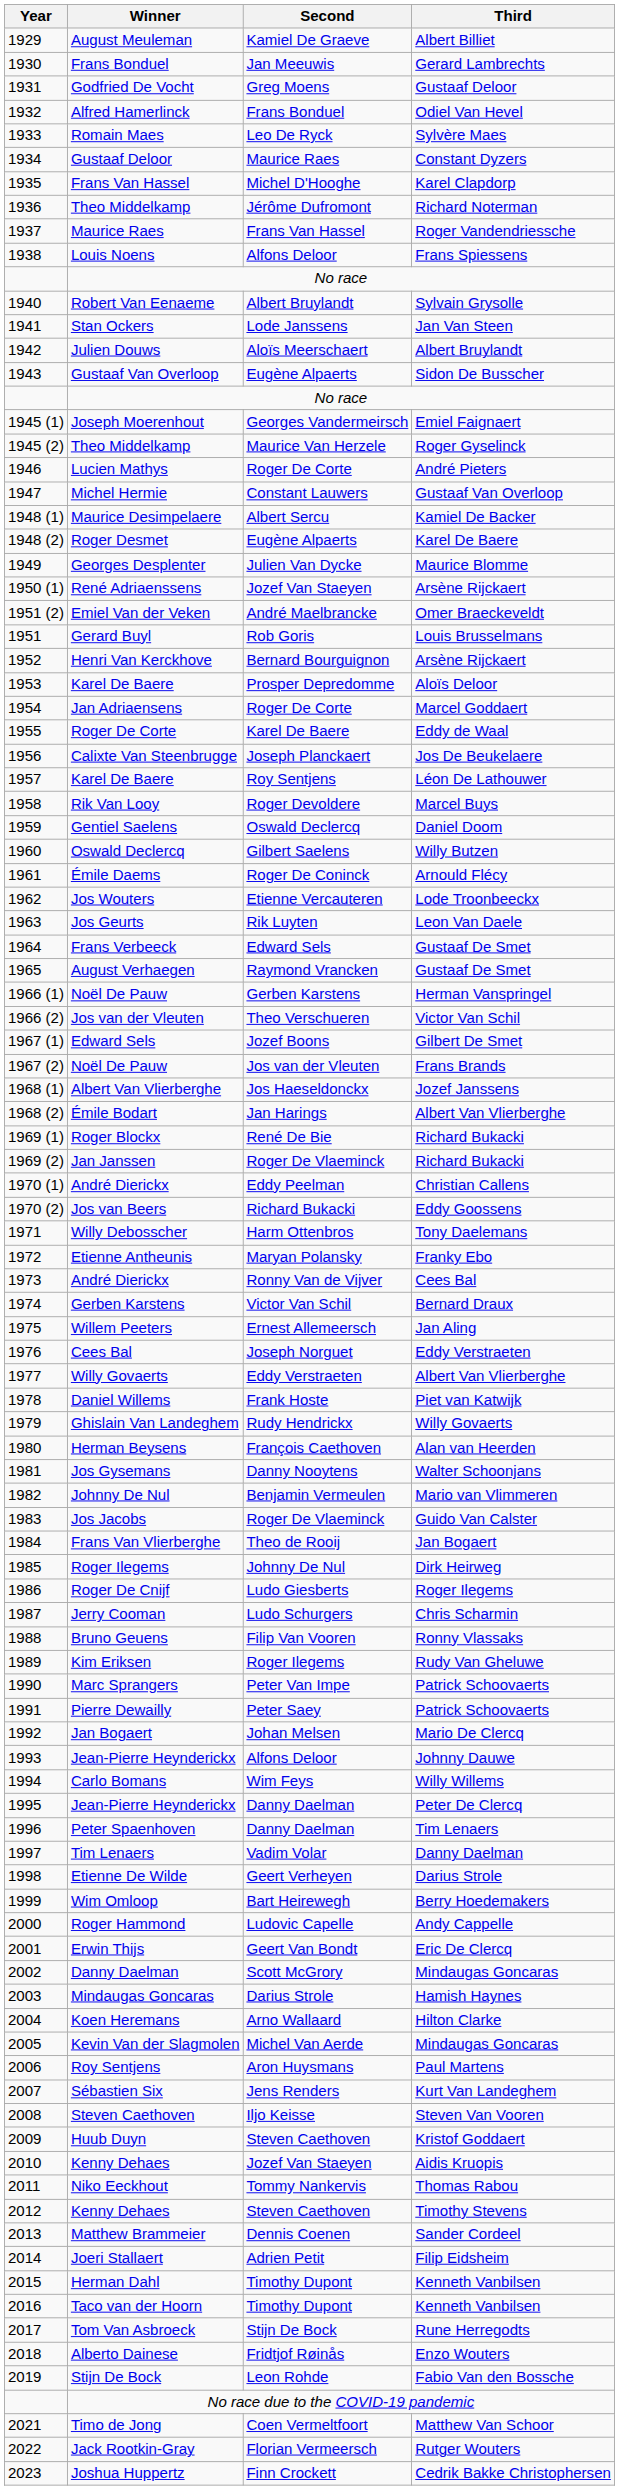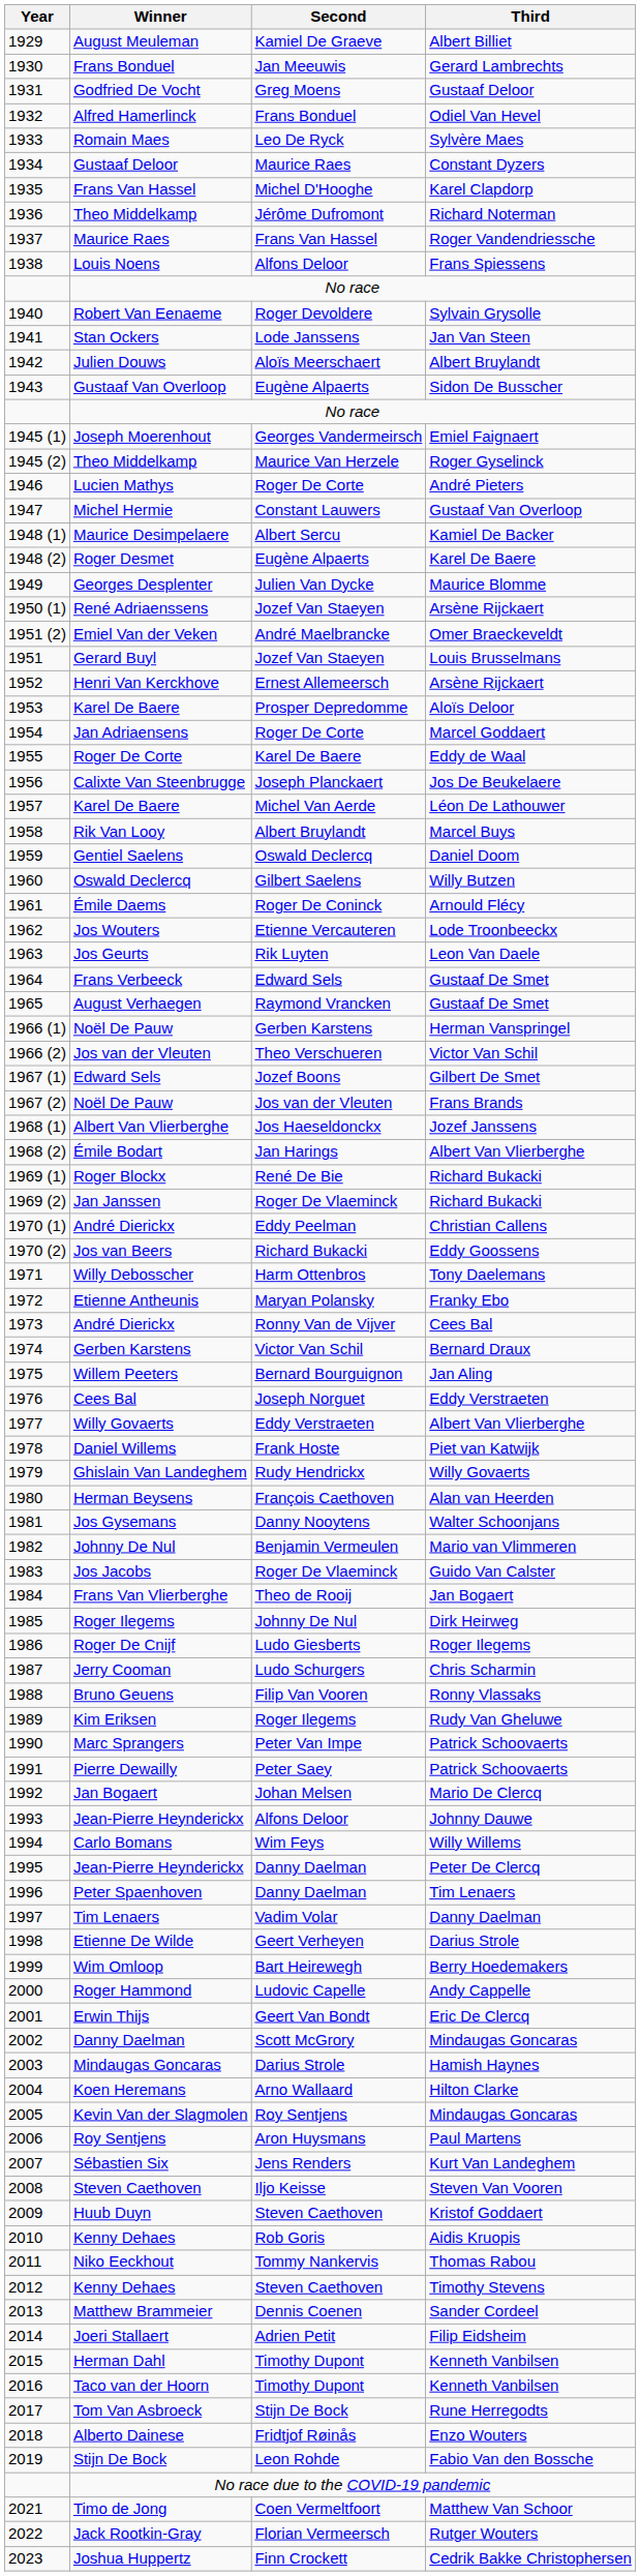Robert Van Eenaeme | Second: Albert Bruylandt -> Roger Devoldere
Gerard Buyl | Second: Rob Goris -> Jozef Van Staeyen
Henri Van Kerckhove | Second: Bernard Bourguignon -> Ernest Allemeersch
Karel De Baere / Léon De Lathouwer | Second: Roy Sentjens -> Michel Van Aerde
Rik Van Looy | Second: Roger Devoldere -> Albert Bruylandt
Willem Peeters | Second: Ernest Allemeersch -> Bernard Bourguignon
Kevin Van der Slagmolen | Second: Michel Van Aerde -> Roy Sentjens
Kenny Dehaes / Aidis Kruopis | Second: Jozef Van Staeyen -> Rob Goris
